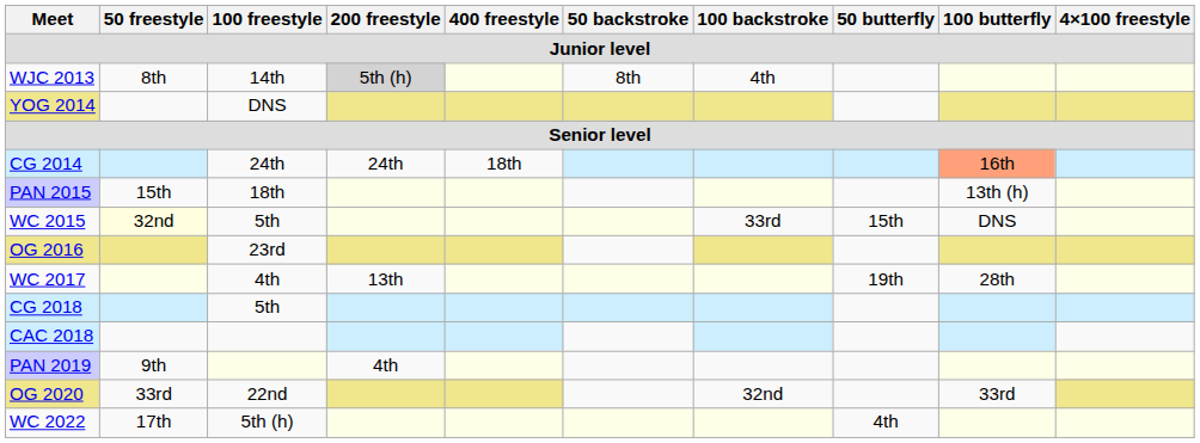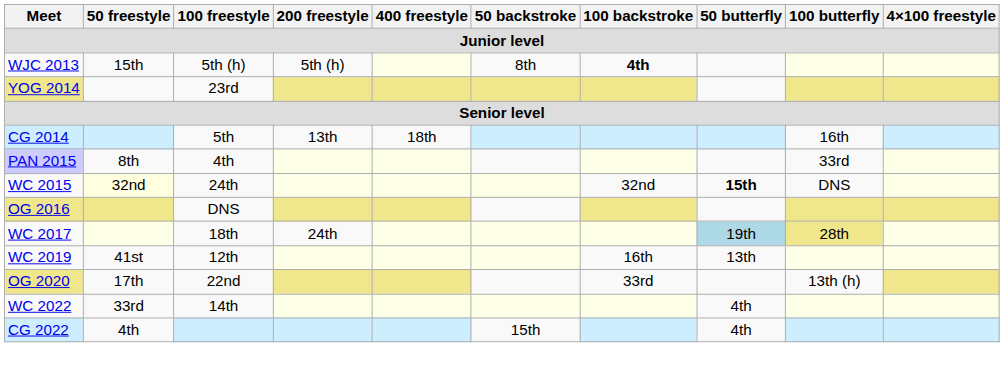WJC 2013 | 50 freestyle: 8th -> 15th
WJC 2013 | 100 freestyle: 14th -> 5th (h)
WJC 2013 | 200 freestyle: lightgrey background -> no background
WJC 2013 | 100 backstroke: normal -> bold
YOG 2014 | 100 freestyle: DNS -> 23rd
CG 2014 | 100 freestyle: 24th -> 5th
CG 2014 | 200 freestyle: 24th -> 13th
CG 2014 | 100 butterfly: lightsalmon background -> no background
PAN 2015 | 50 freestyle: 15th -> 8th
PAN 2015 | 100 freestyle: 18th -> 4th
PAN 2015 | 100 butterfly: 13th (h) -> 33rd
WC 2015 | 100 freestyle: 5th -> 24th
WC 2015 | 100 backstroke: 33rd -> 32nd
WC 2015 | 50 butterfly: normal -> bold
OG 2016 | 100 freestyle: 23rd -> DNS
WC 2017 | 100 freestyle: 4th -> 18th
WC 2017 | 200 freestyle: 13th -> 24th
WC 2017 | 50 butterfly: no background -> lightblue background
WC 2017 | 100 butterfly: no background -> khaki background
- row: CG 2018 | 5th
- row: CAC 2018
+ row: WC 2019 | 41st | 12th | 16th | 13th
- row: PAN 2019 | 9th | 4th
OG 2020 | 50 freestyle: 33rd -> 17th
OG 2020 | 100 backstroke: 32nd -> 33rd
OG 2020 | 100 butterfly: 33rd -> 13th (h)
WC 2022 | 50 freestyle: 17th -> 33rd
WC 2022 | 100 freestyle: 5th (h) -> 14th
+ row: CG 2022 | 4th | 15th | 4th
